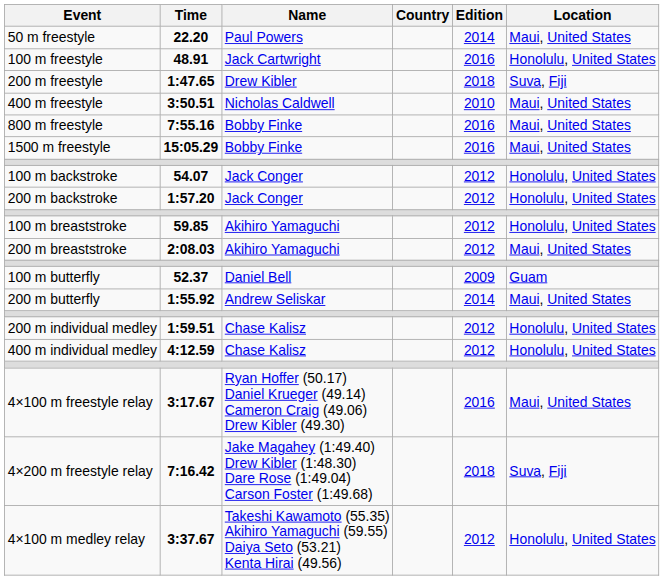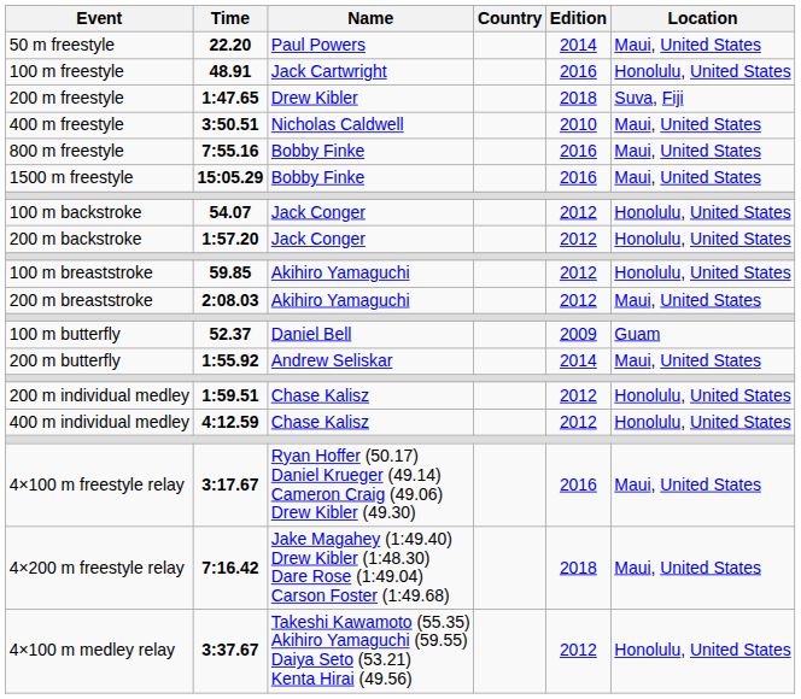4×200 m freestyle relay | Location: Suva, Fiji -> Maui, United States
